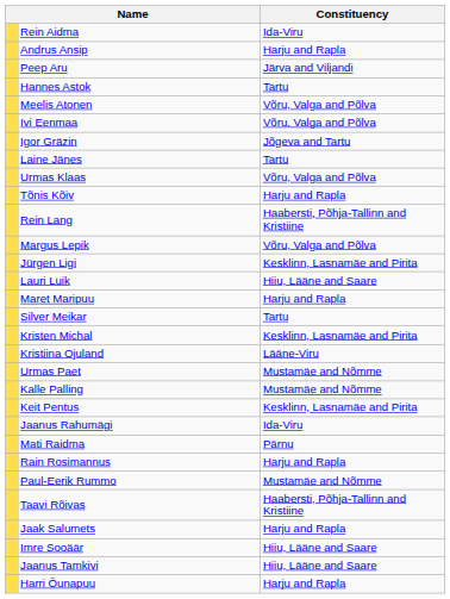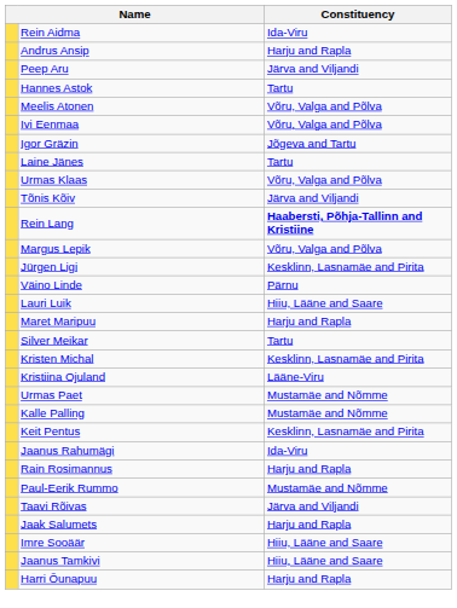Tõnis Kõiv | Constituency: Harju and Rapla -> Järva and Viljandi
Rein Lang | Constituency: normal -> bold
+ row: Väino Linde | Pärnu
- row: Mati Raidma | Pärnu
Taavi Rõivas | Constituency: Haabersti, Põhja-Tallinn and Kristiine -> Järva and Viljandi
